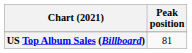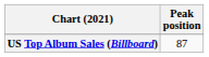US Top Album Sales (Billboard) | Peak position: 81 -> 87
